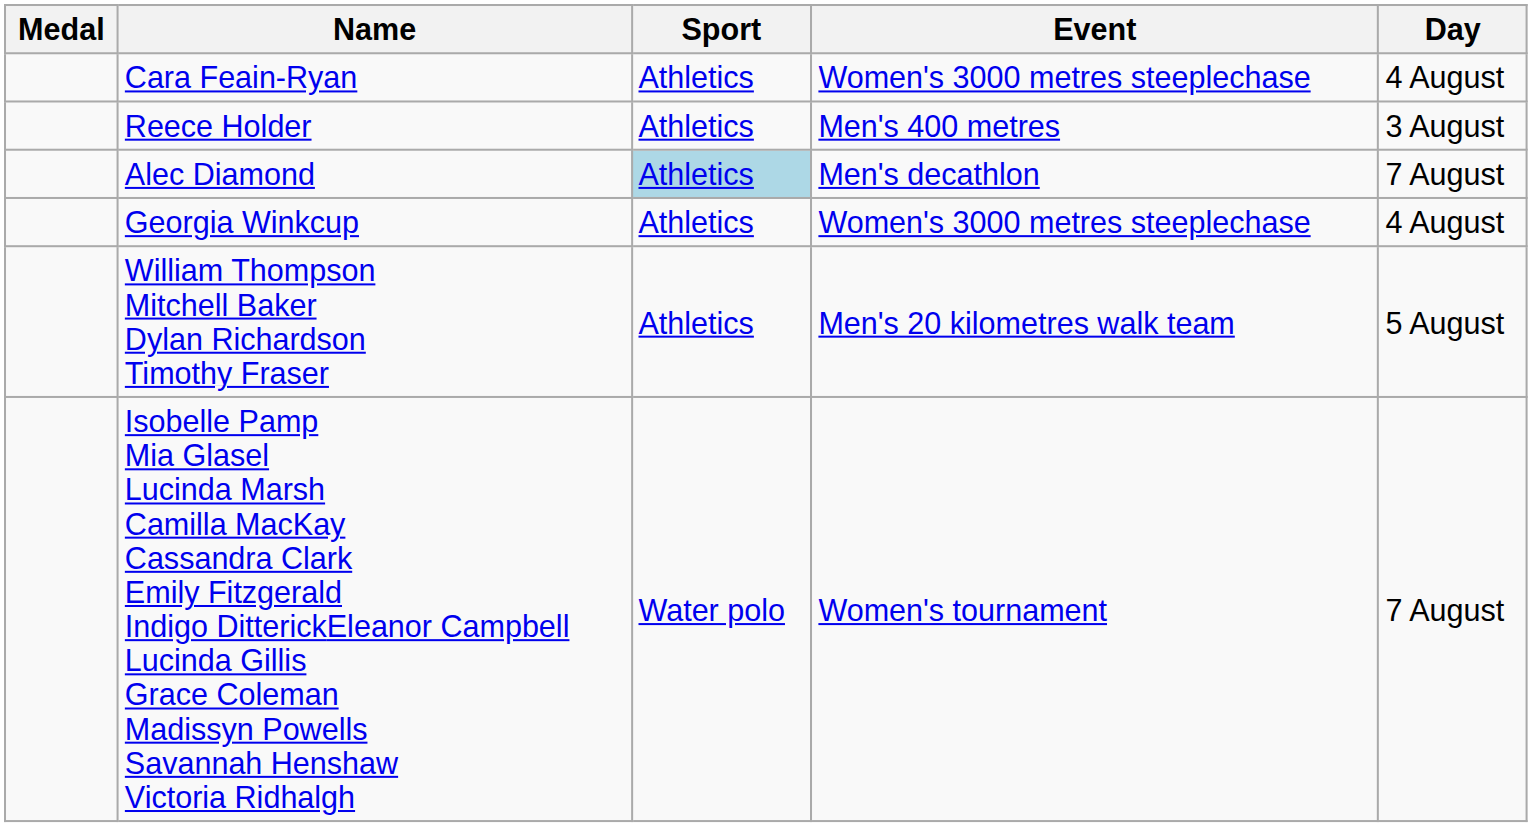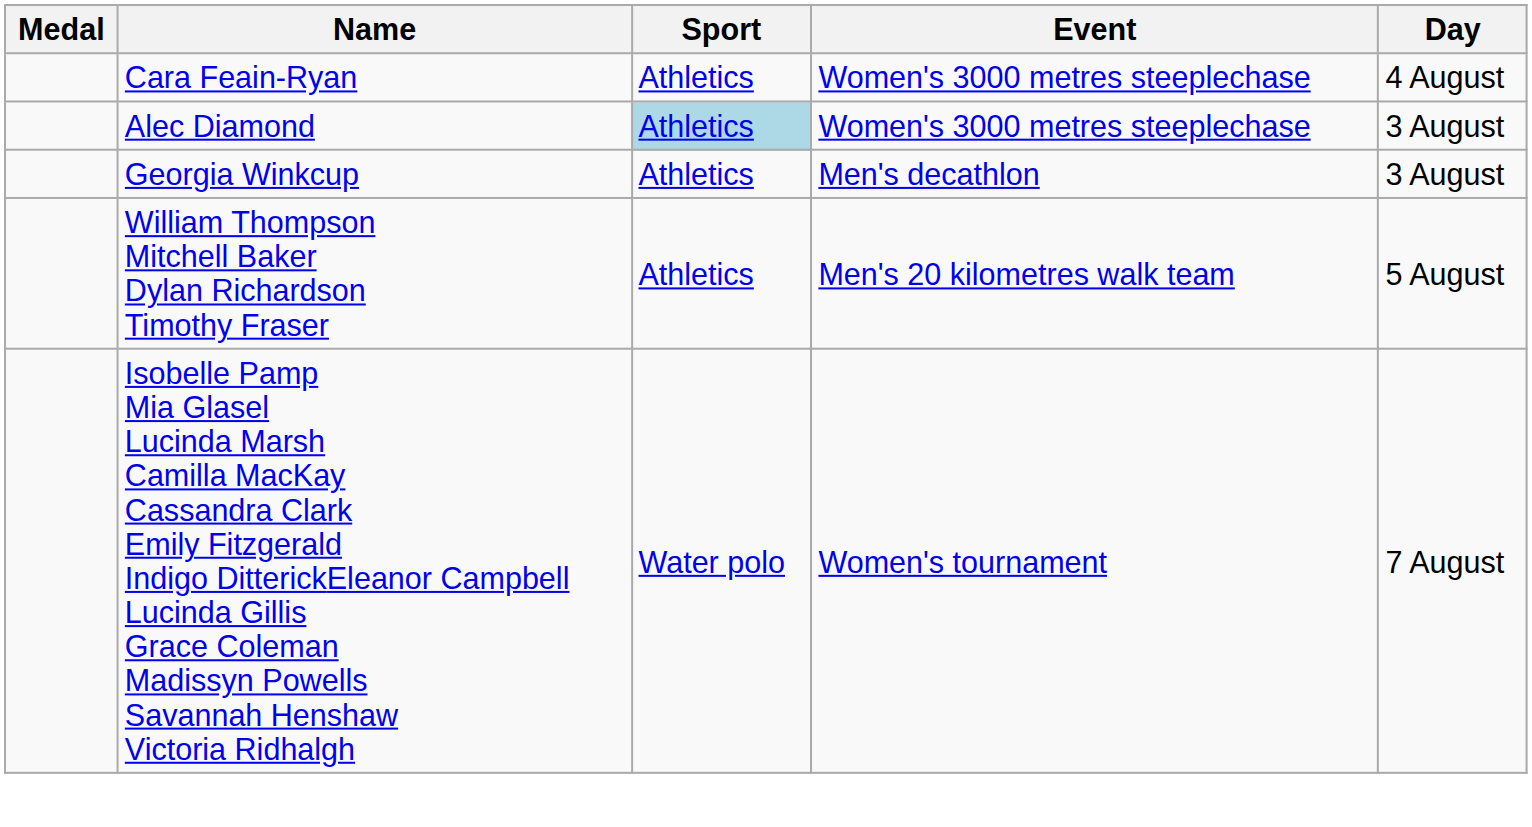- row: Reece Holder | Athletics | Men's 400 metres | 3 August
Alec Diamond | Event: Men's decathlon -> Women's 3000 metres steeplechase
Alec Diamond | Day: 7 August -> 3 August
Georgia Winkcup | Event: Women's 3000 metres steeplechase -> Men's decathlon
Georgia Winkcup | Day: 4 August -> 3 August
